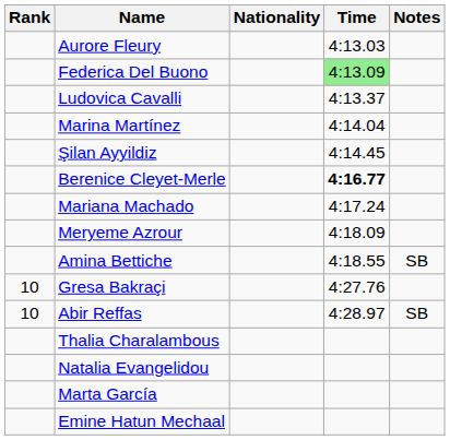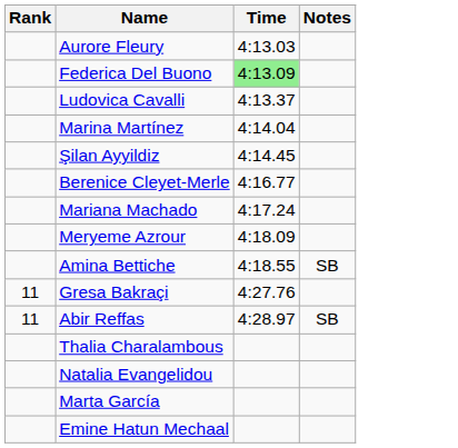- column: Nationality
Berenice Cleyet-Merle | Time: bold -> normal
Gresa Bakraçi | Rank: 10 -> 11
Abir Reffas | Rank: 10 -> 11
